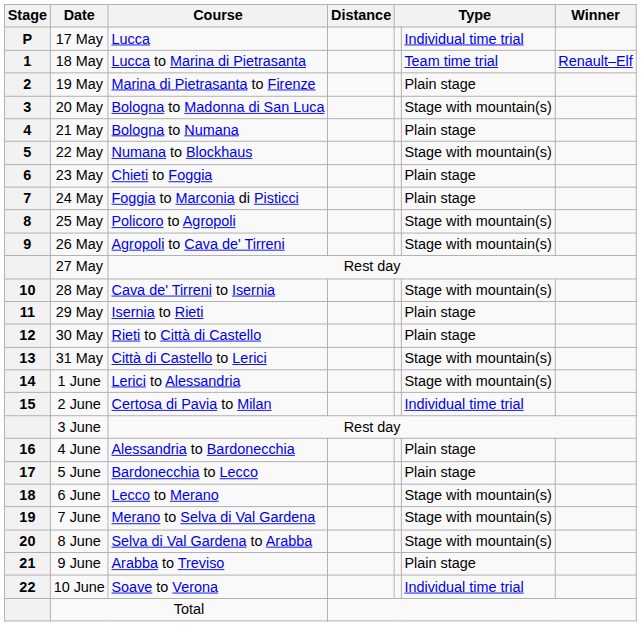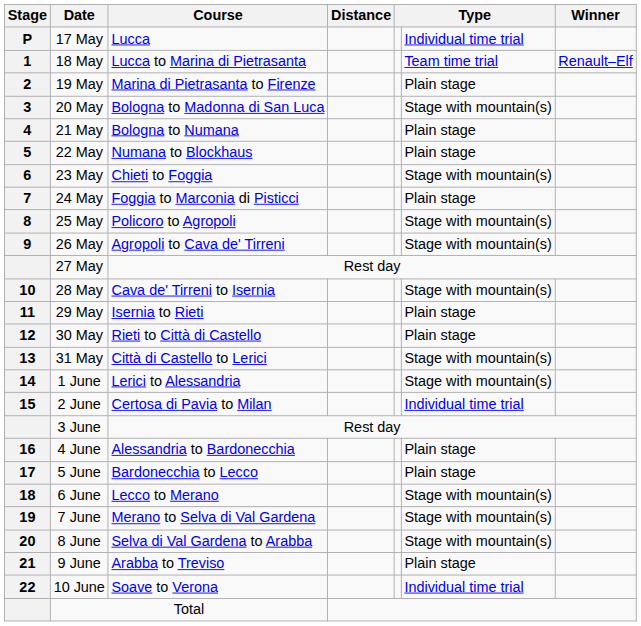22 May | column 6: Stage with mountain(s) -> Plain stage
23 May | column 6: Plain stage -> Stage with mountain(s)
